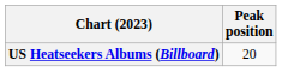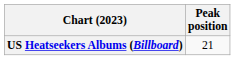US Heatseekers Albums (Billboard) | Peak position: 20 -> 21
